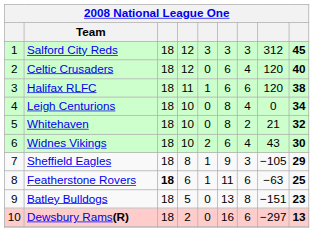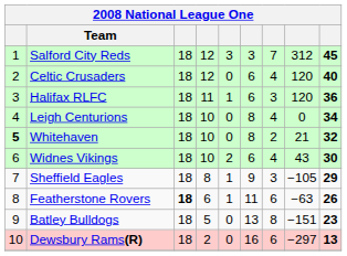Salford City Reds | column 7: 3 -> 7
Halifax RLFC | column 7: 6 -> 3
Halifax RLFC | column 9: 38 -> 36
Whitehaven | column 1: normal -> bold
Featherstone Rovers | column 9: 25 -> 26
